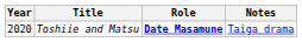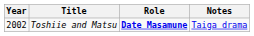Toshiie and Matsu | Year: 2020 -> 2002
